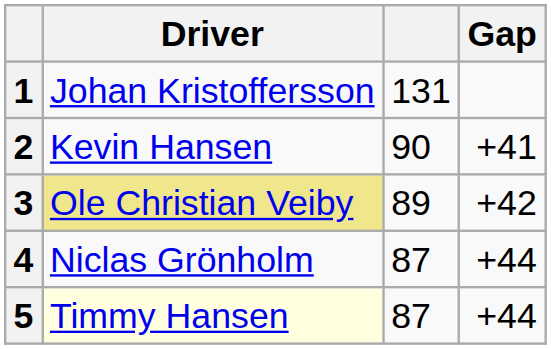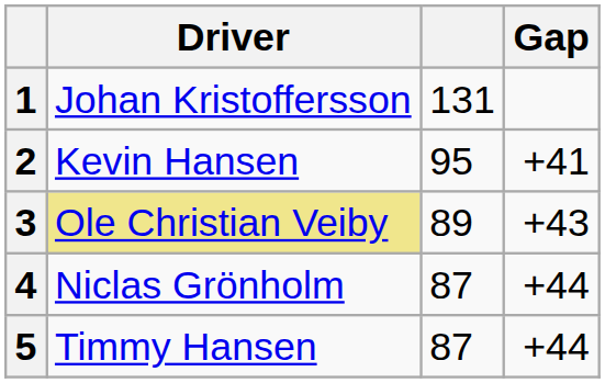2 | column 3: 90 -> 95
3 | Gap: +42 -> +43
5 | Driver: lightyellow background -> no background
